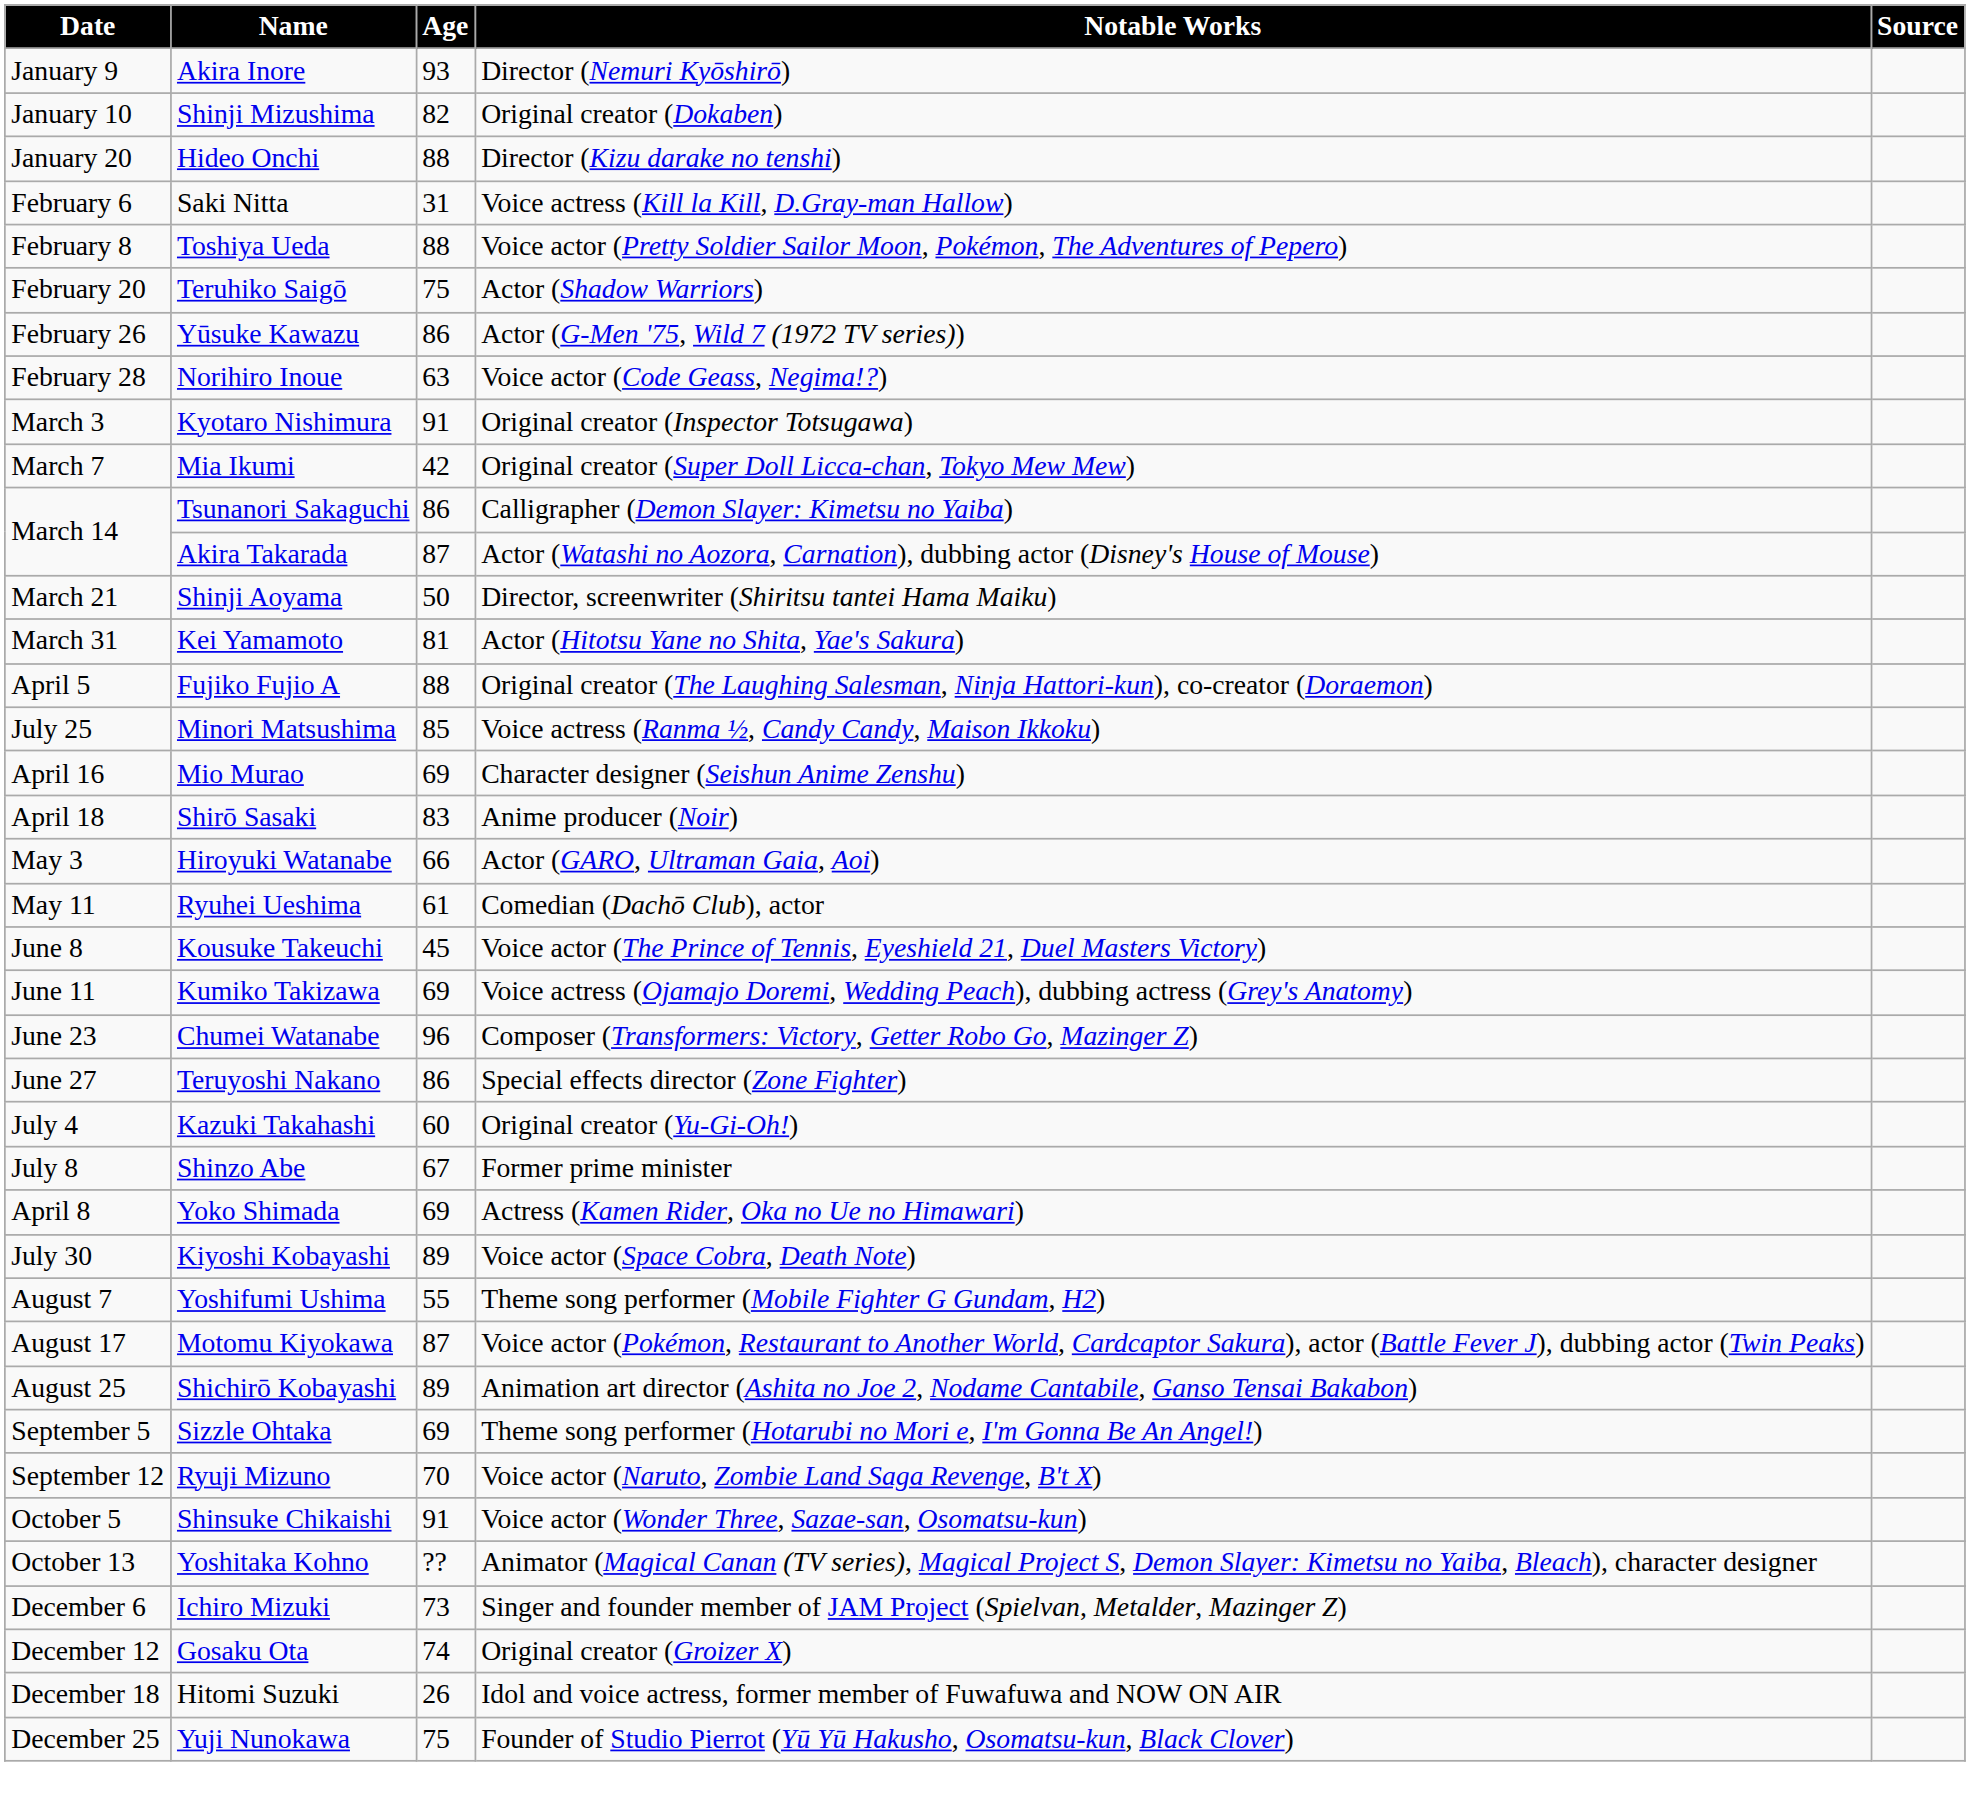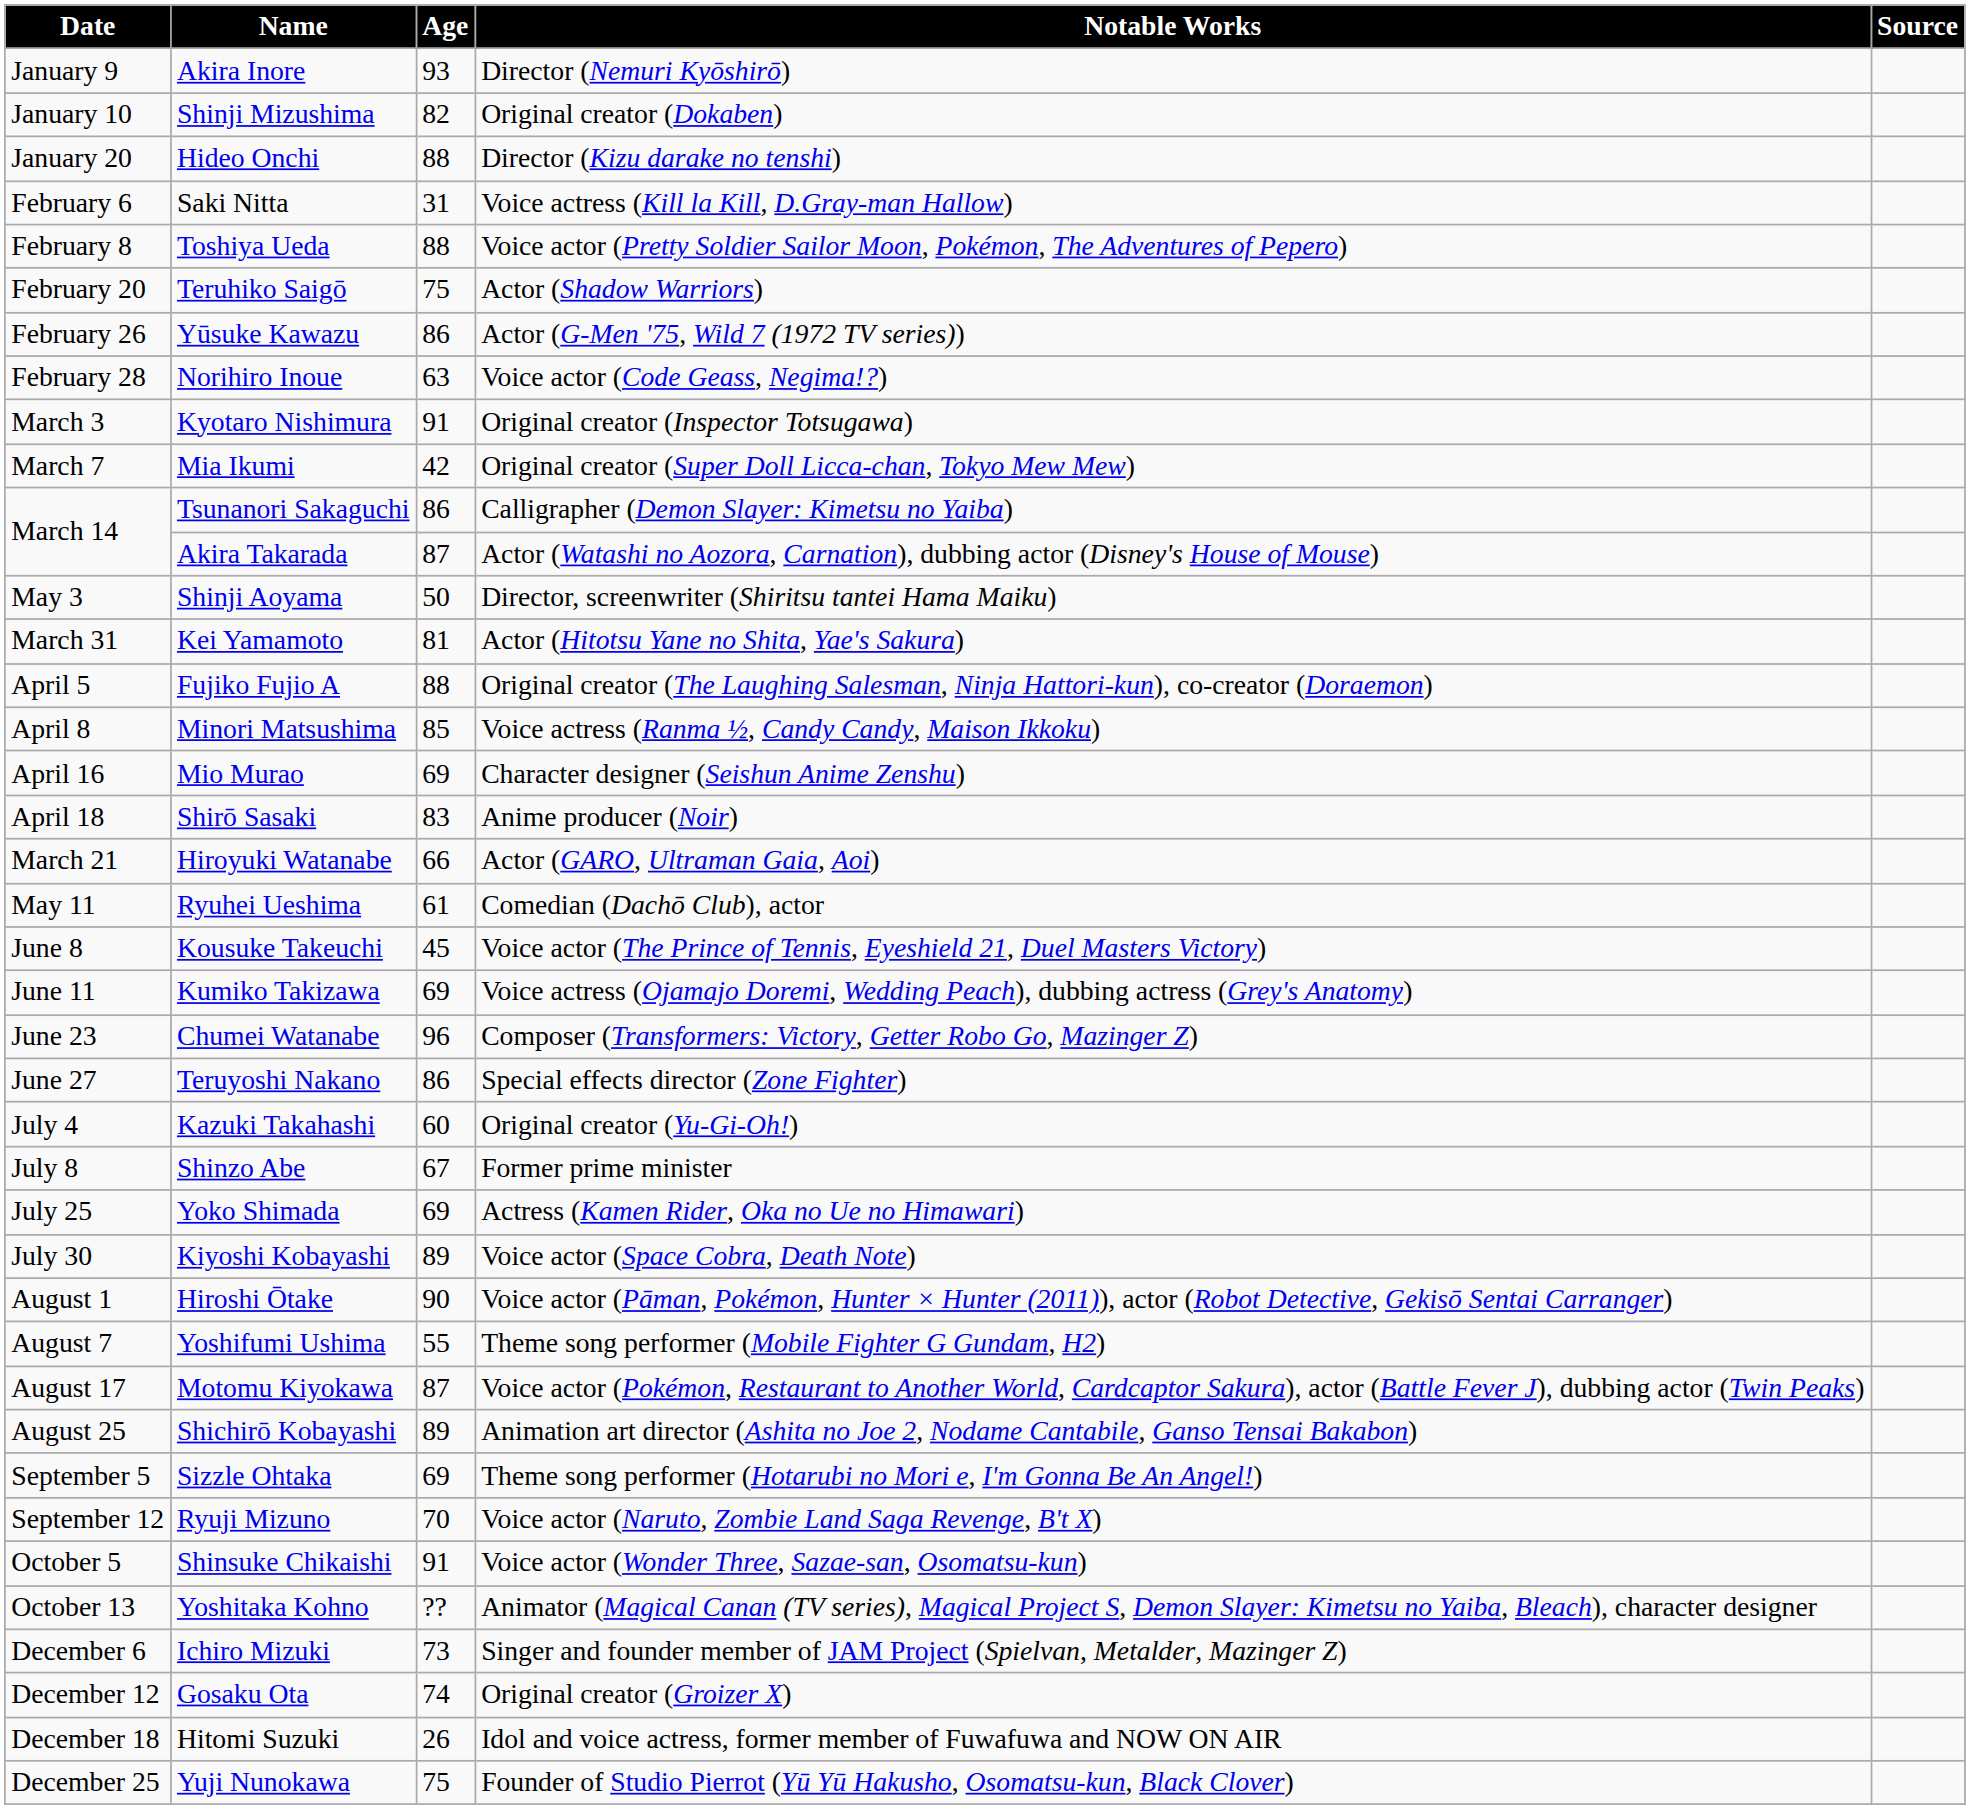Shinji Aoyama | Date: March 21 -> May 3
Minori Matsushima | Date: July 25 -> April 8
Hiroyuki Watanabe | Date: May 3 -> March 21
Yoko Shimada | Date: April 8 -> July 25
+ row: August 1 | Hiroshi Ōtake | 90 | Voice actor (Pāman, Pokémon, Hunter × Hunter (2011)), actor (Robot Detective, Gekisō Sentai Carranger)
